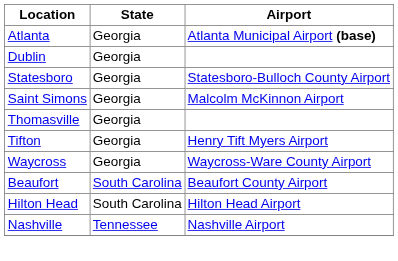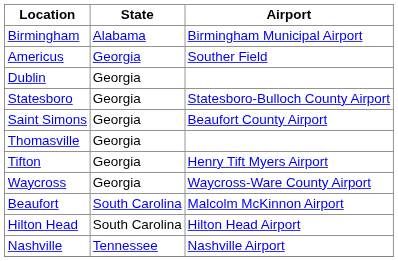+ row: Birmingham | Alabama | Birmingham Municipal Airport
+ row: Americus | Georgia | Souther Field
- row: Atlanta | Georgia | Atlanta Municipal Airport (base)
Saint Simons | Airport: Malcolm McKinnon Airport -> Beaufort County Airport
Beaufort | Airport: Beaufort County Airport -> Malcolm McKinnon Airport
